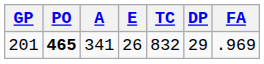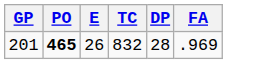- column: A | 341
201 | DP: 29 -> 28
